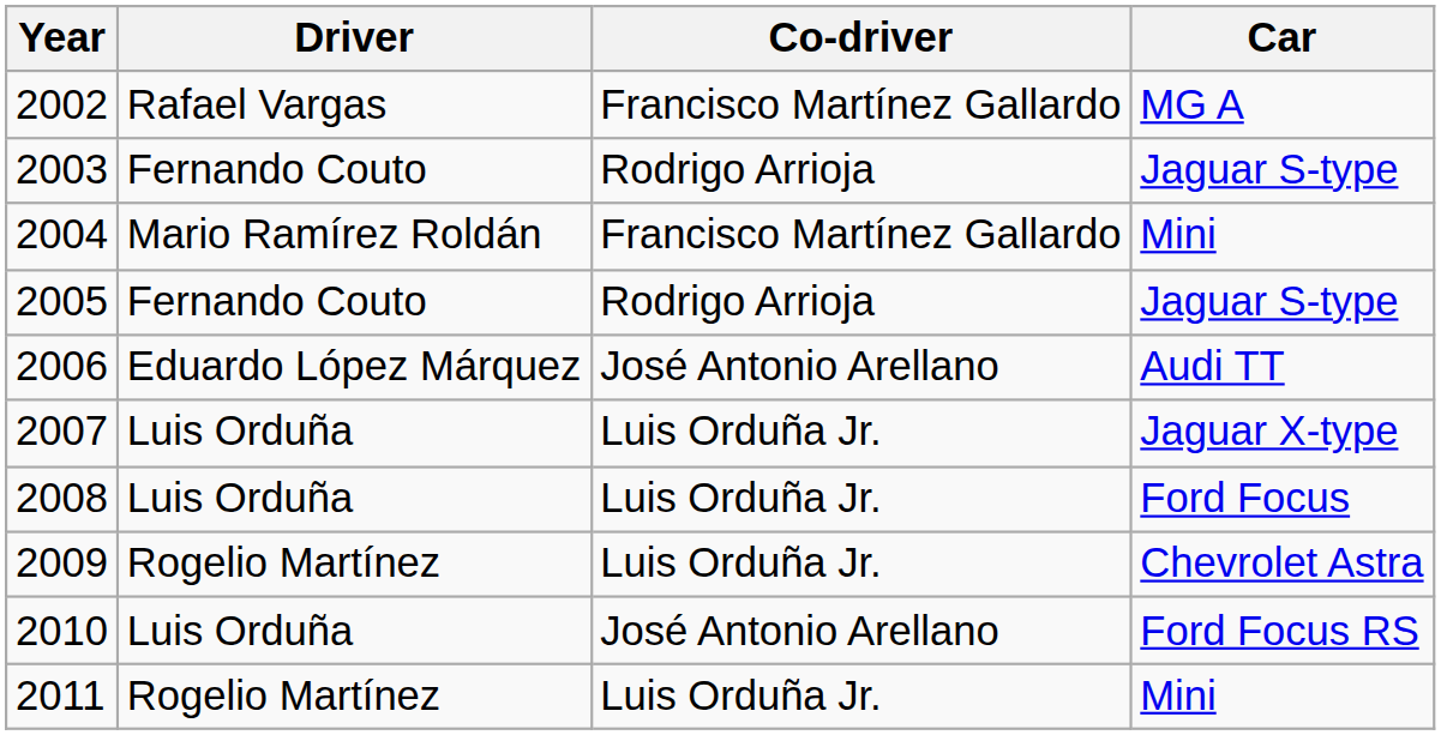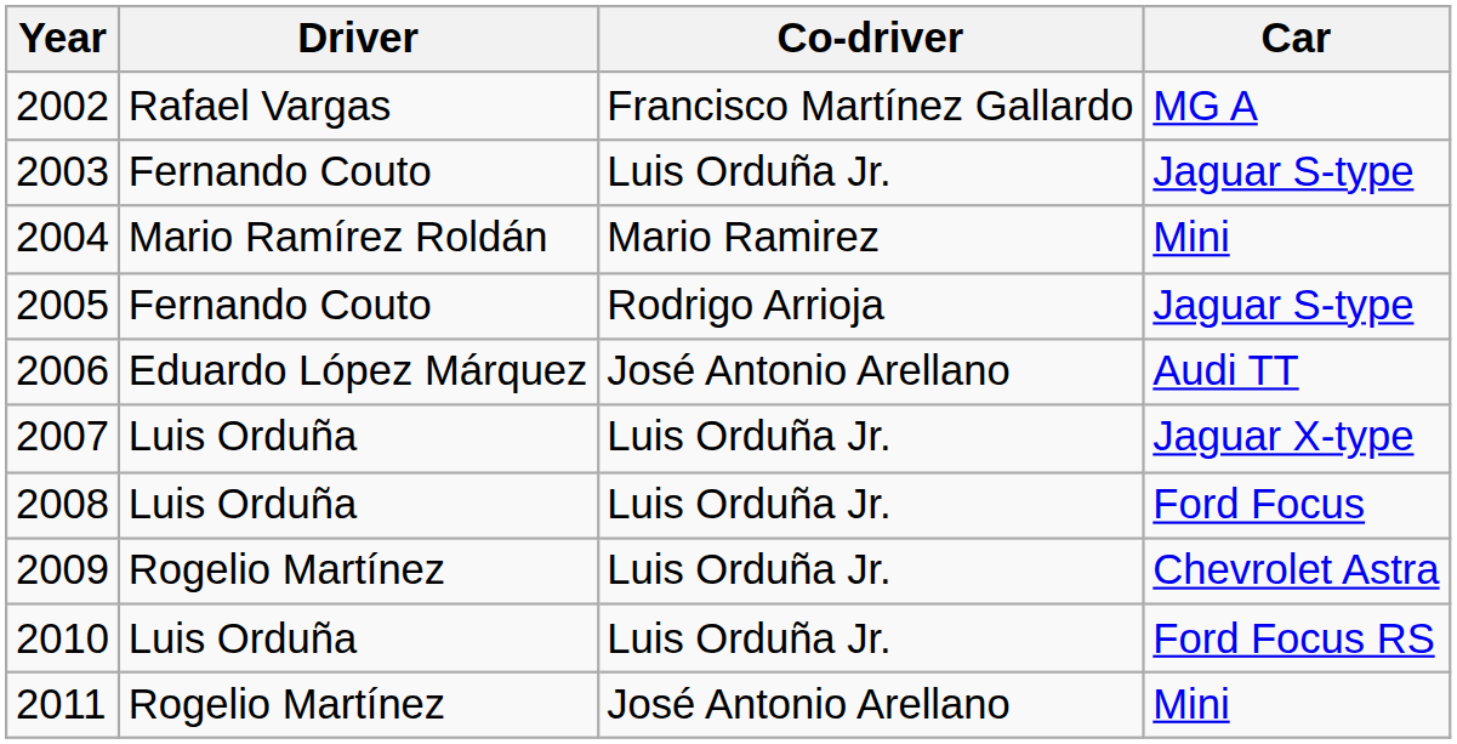2003 | Co-driver: Rodrigo Arrioja -> Luis Orduña Jr.
2004 | Co-driver: Francisco Martínez Gallardo -> Mario Ramirez
2010 | Co-driver: José Antonio Arellano -> Luis Orduña Jr.
2011 | Co-driver: Luis Orduña Jr. -> José Antonio Arellano
